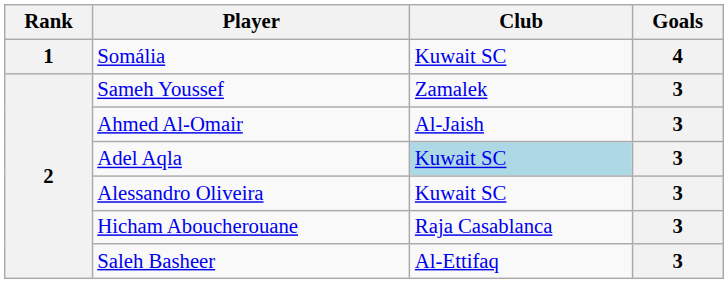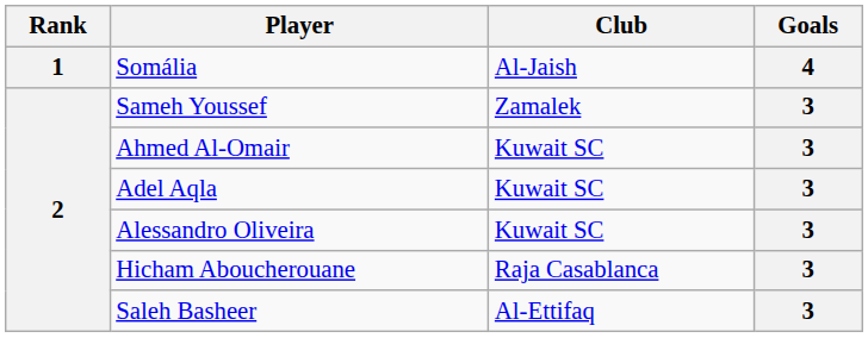Somália | Club: Kuwait SC -> Al-Jaish
Ahmed Al-Omair | Club: Al-Jaish -> Kuwait SC
Adel Aqla | Club: lightblue background -> no background
